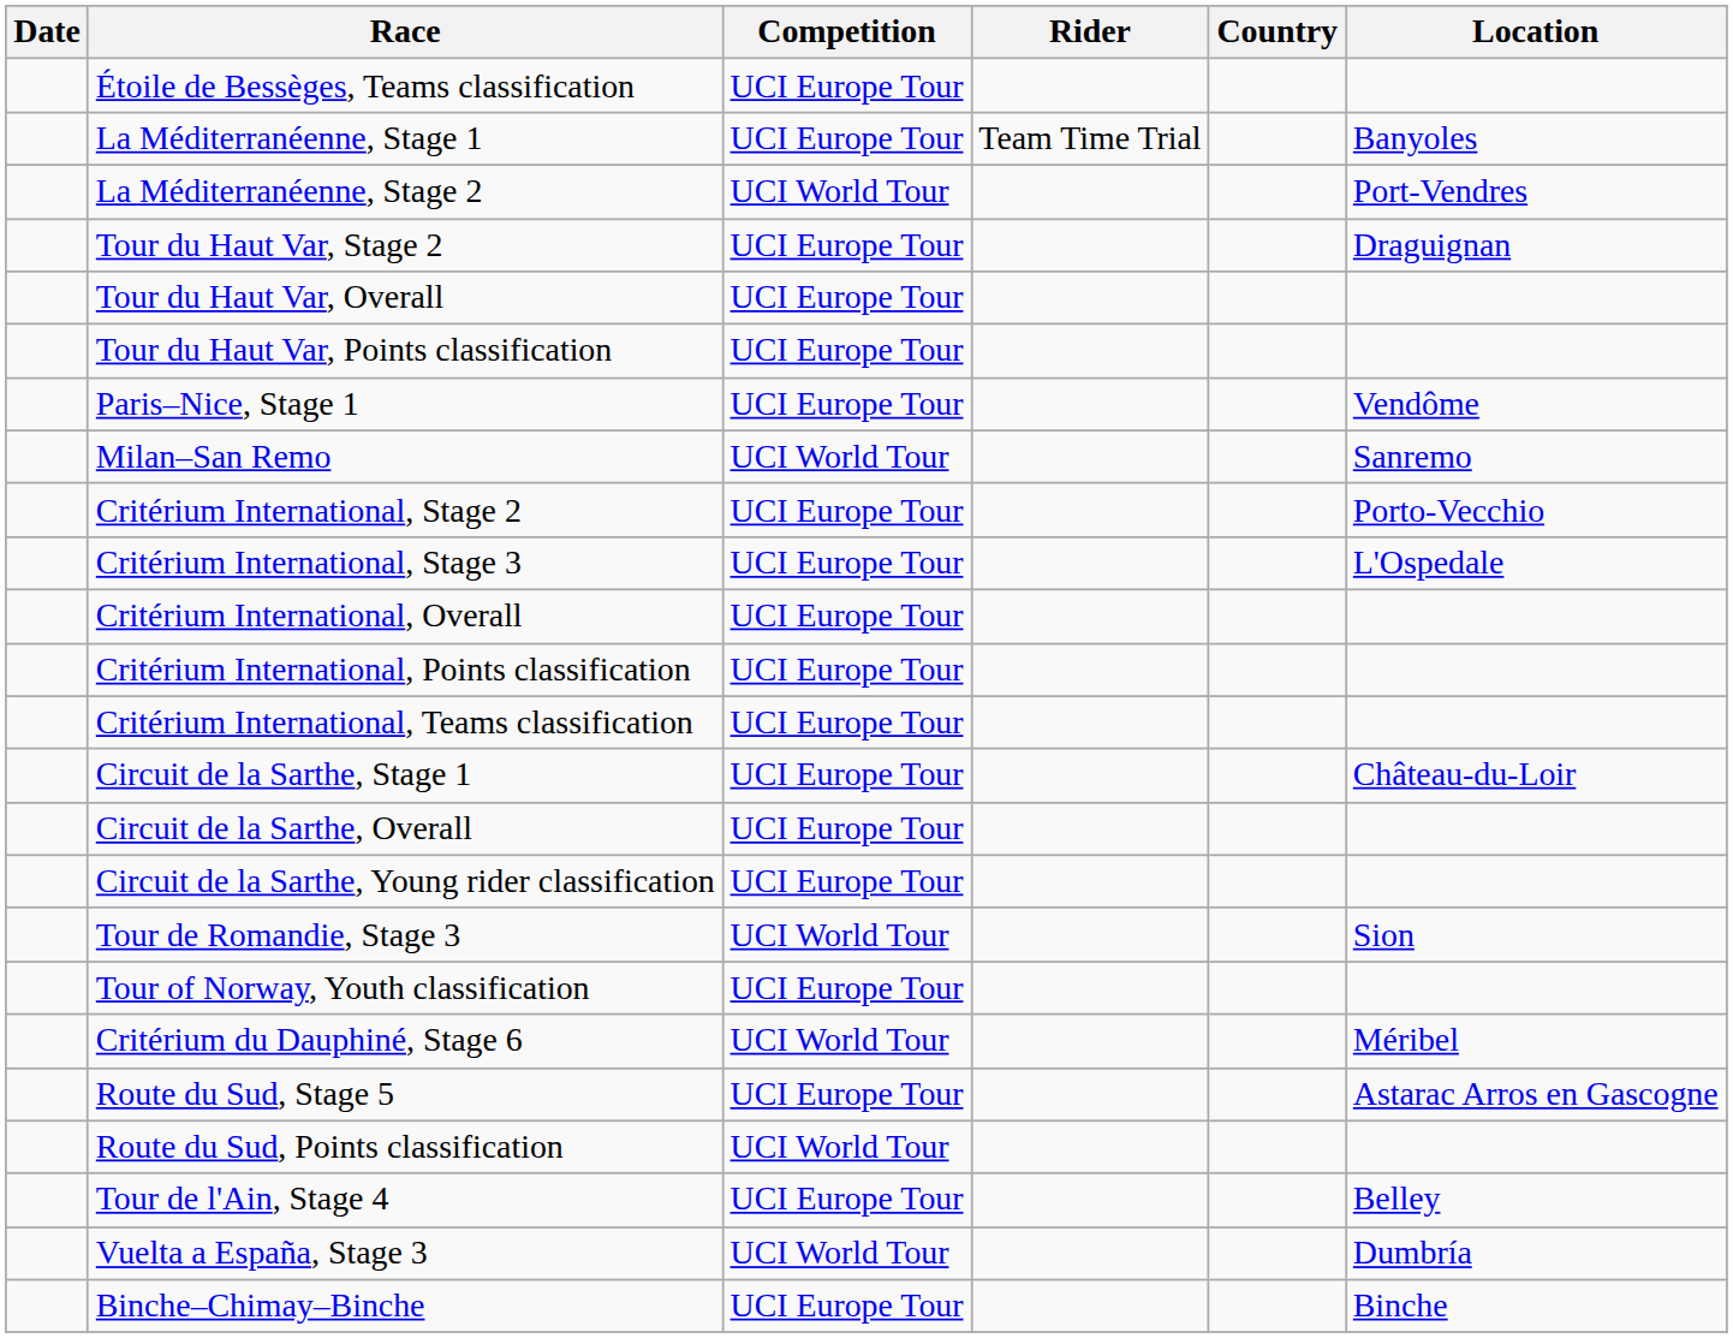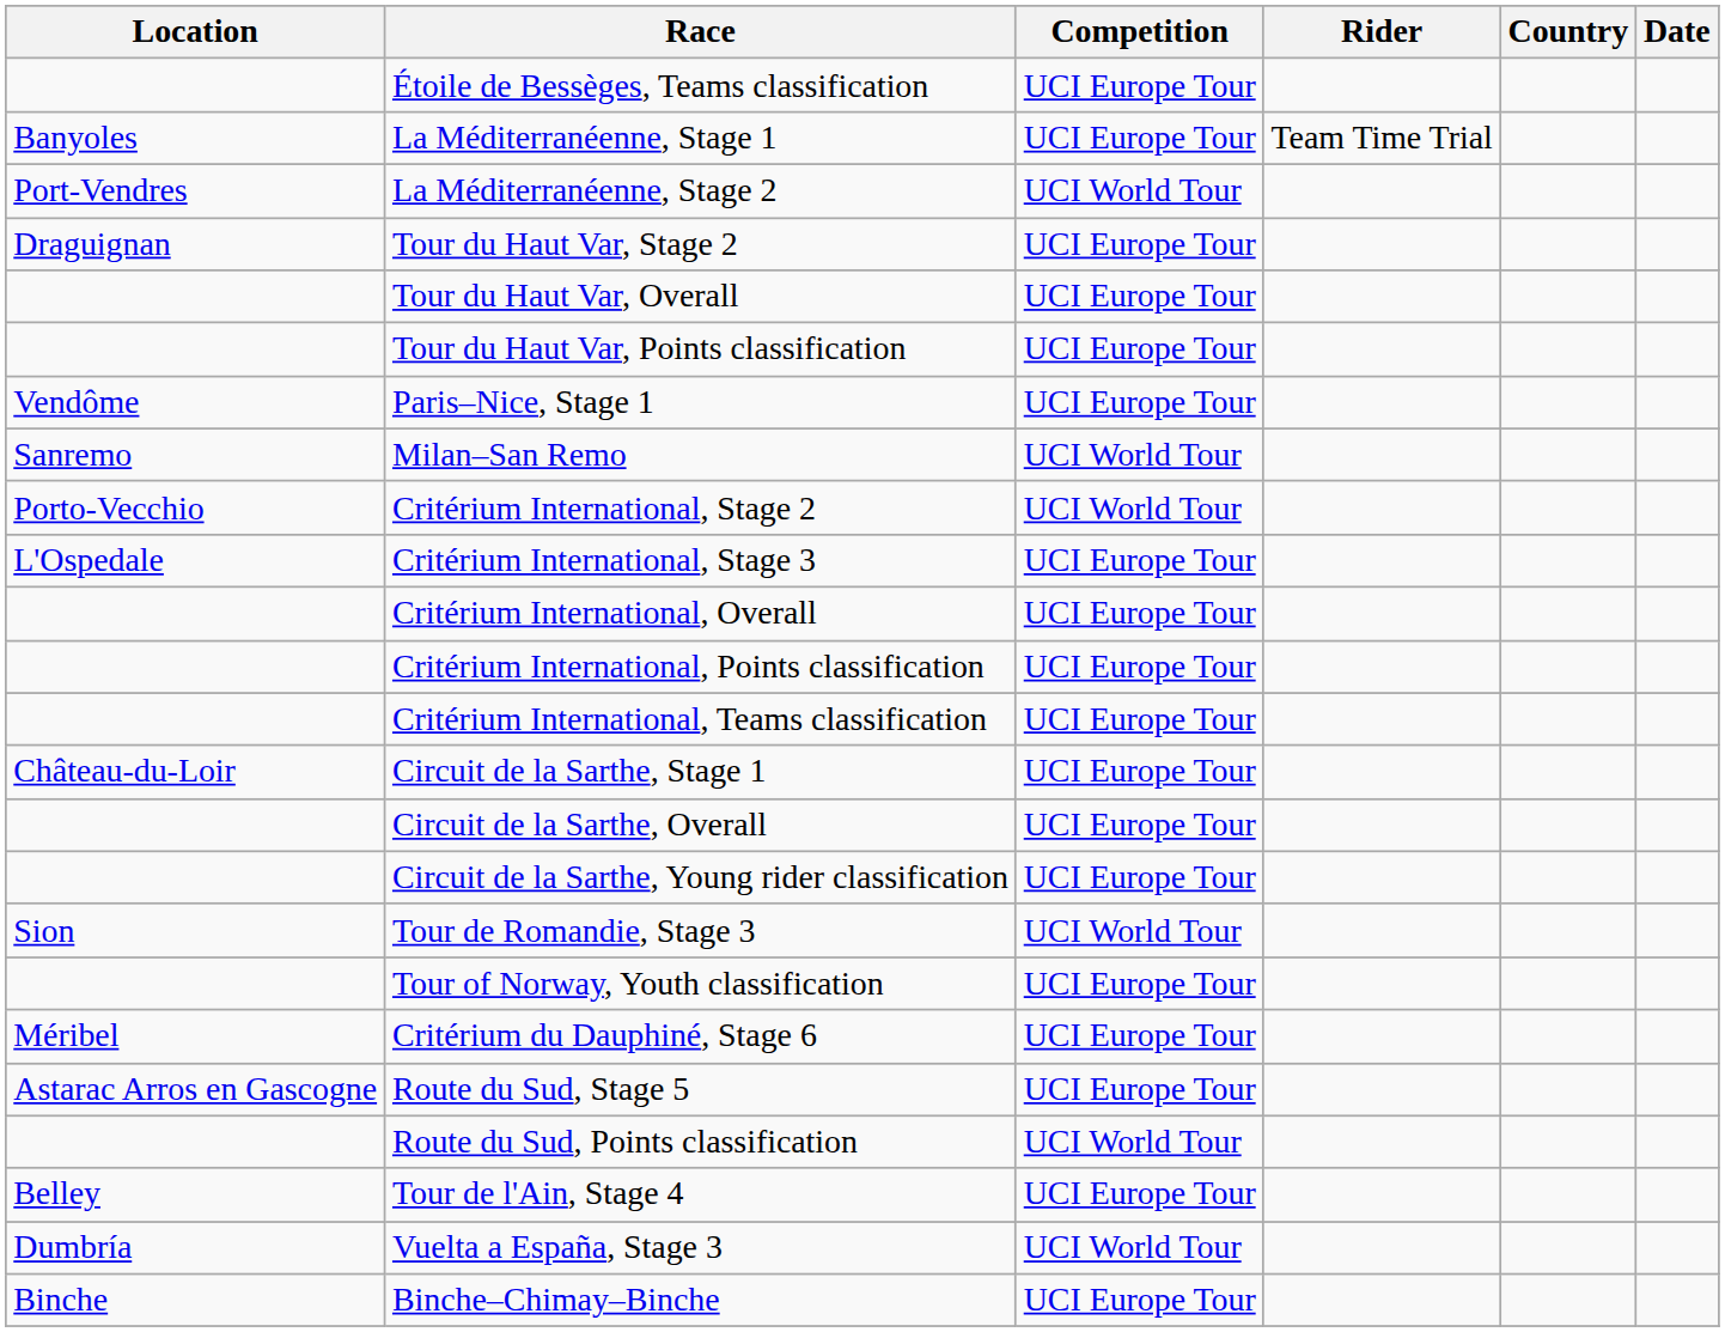columns swapped: Date <-> Location
Critérium International, Stage 2 | Competition: UCI Europe Tour -> UCI World Tour
Critérium du Dauphiné, Stage 6 | Competition: UCI World Tour -> UCI Europe Tour
